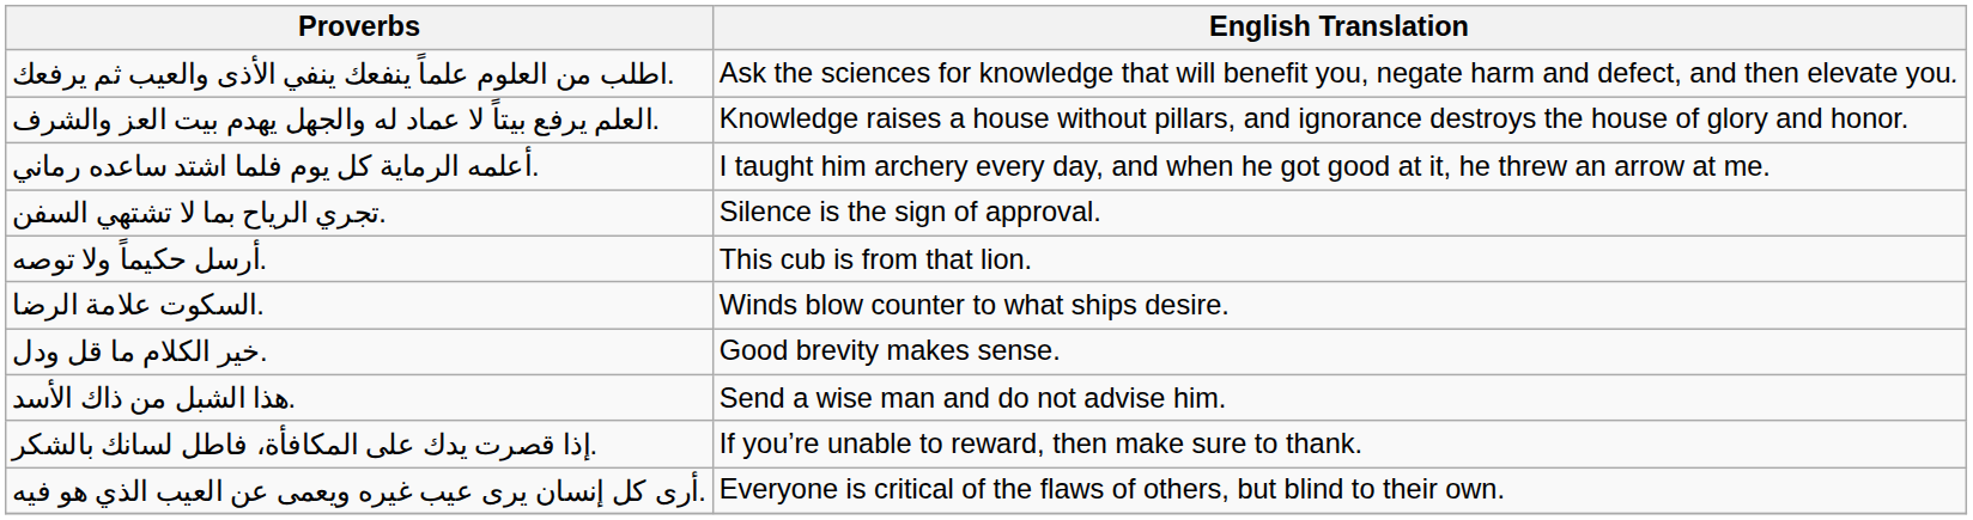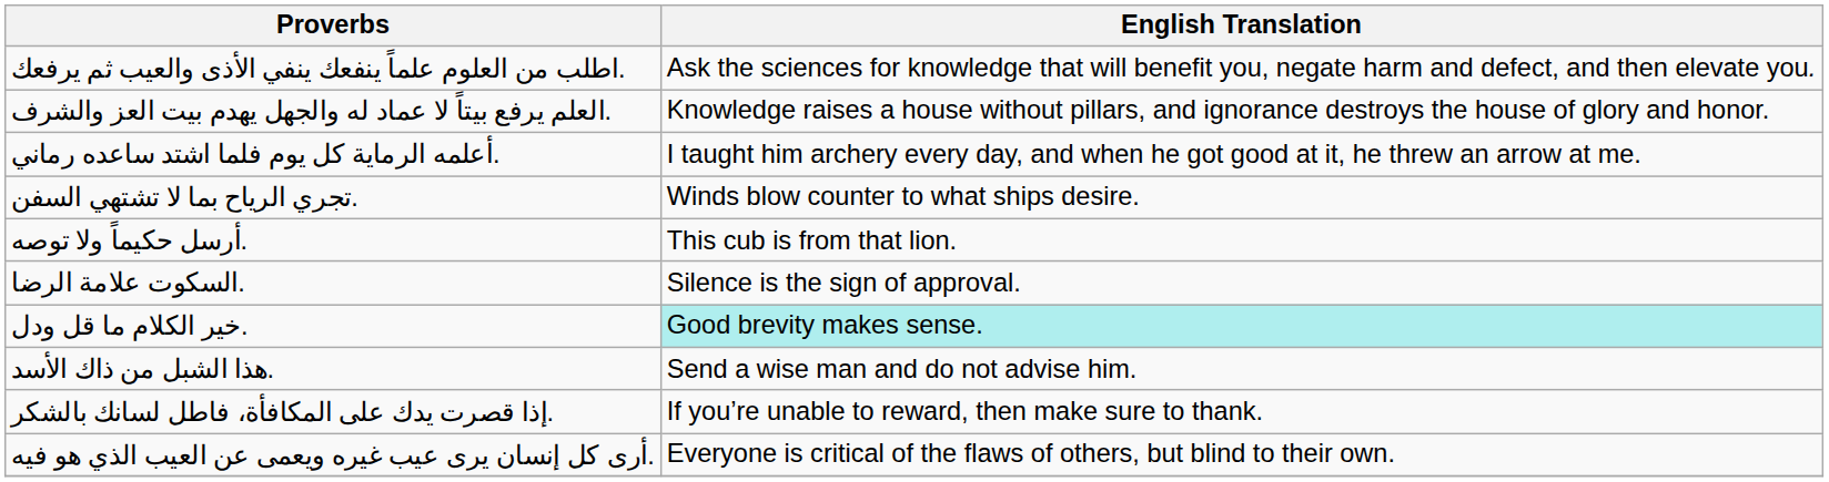تجري الرياح بما لا تشتهي السفن. | English Translation: Silence is the sign of approval. -> Winds blow counter to what ships desire.
السكوت علامة الرضا. | English Translation: Winds blow counter to what ships desire. -> Silence is the sign of approval.
خير الكلام ما قل ودل. | English Translation: no background -> paleturquoise background
